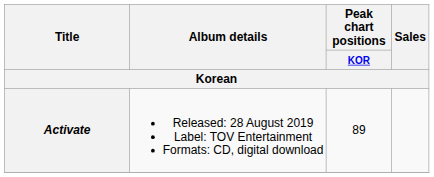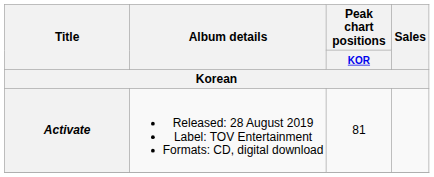Activate | Peak chart positions / KOR: 89 -> 81
